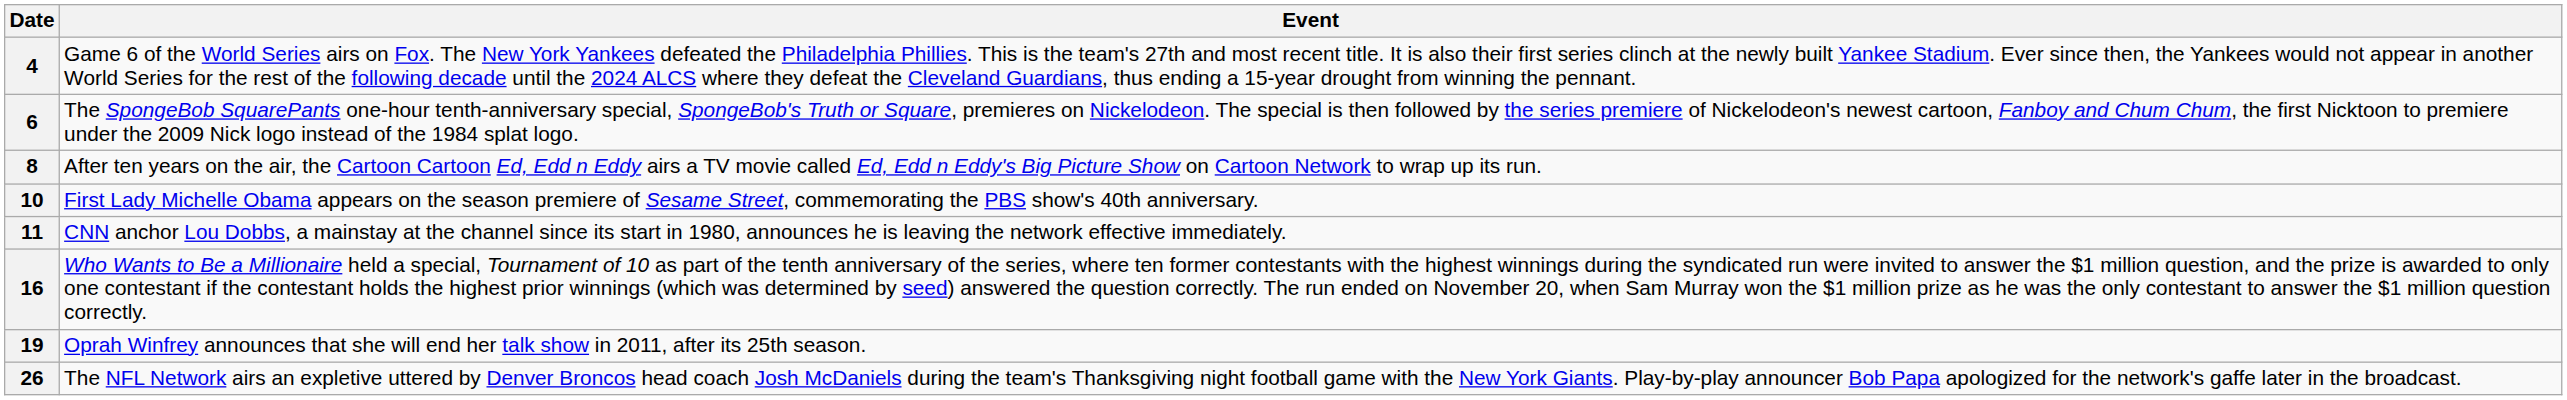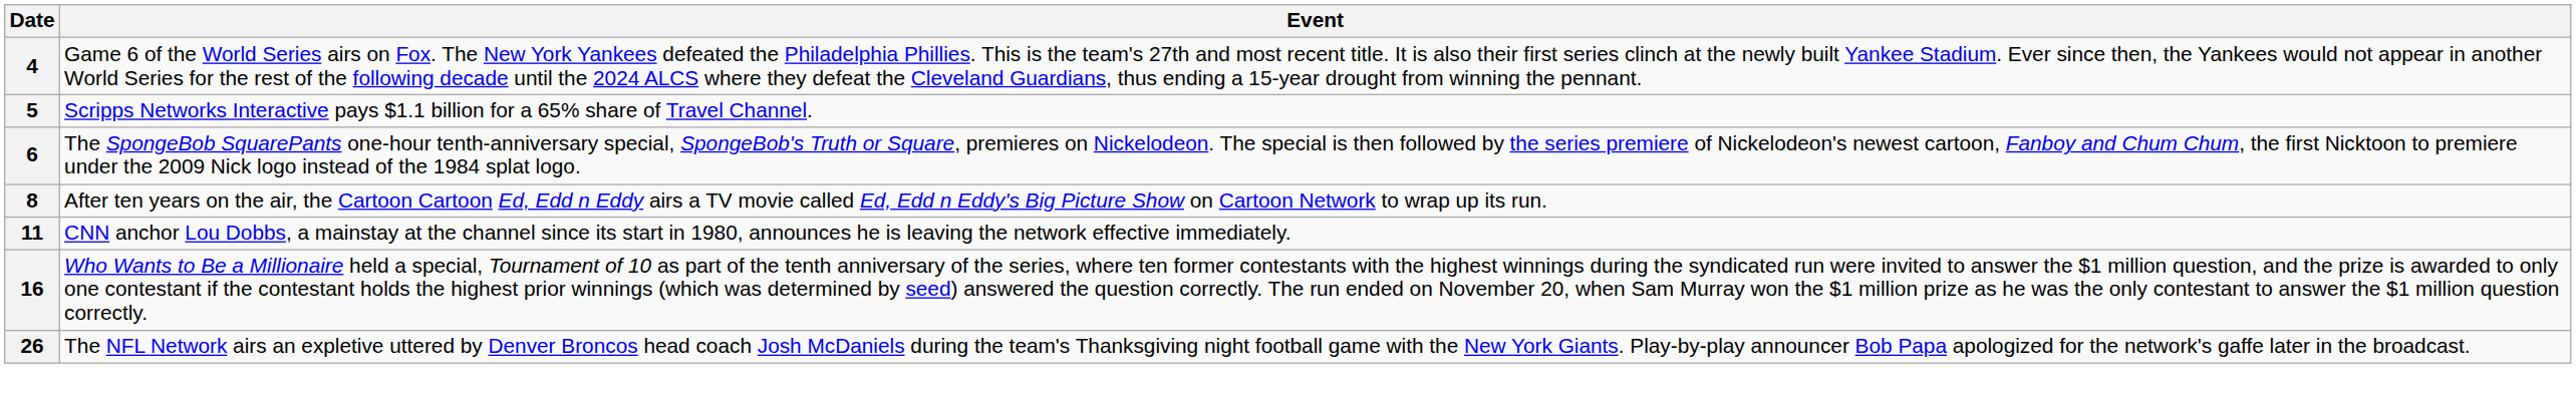+ row: 5 | Scripps Networks Interactive pays $1.1 billion for a 65% share of Travel Channel.
- row: 10 | First Lady Michelle Obama appears on the season premiere of Sesame Street, commemorating the PBS show's 40th anniversary.
- row: 19 | Oprah Winfrey announces that she will end her talk show in 2011, after its 25th season.
